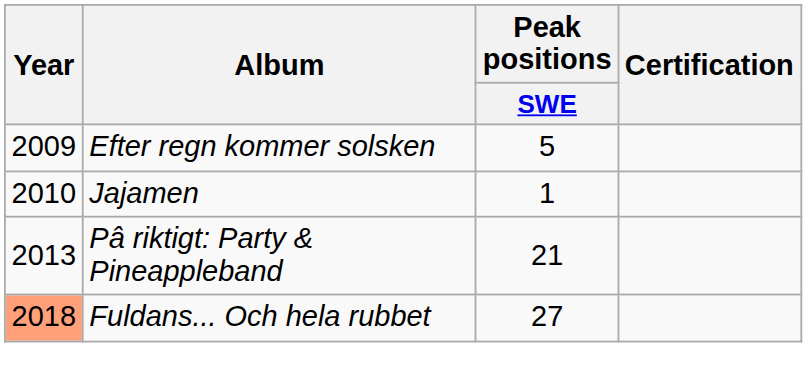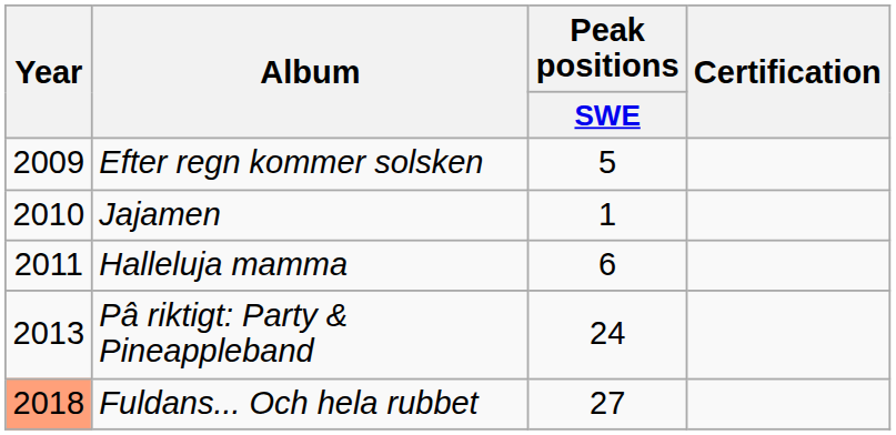+ row: 2011 | Halleluja mamma | 6
Pâ riktigt: Party & Pineappleband | Peak positions / SWE: 21 -> 24
